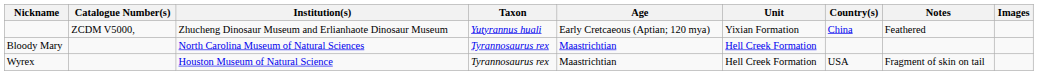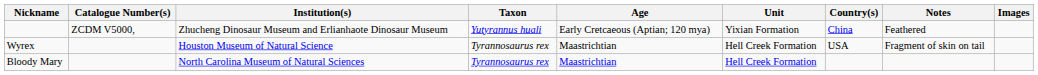rows swapped: Bloody Mary <-> Wyrex
